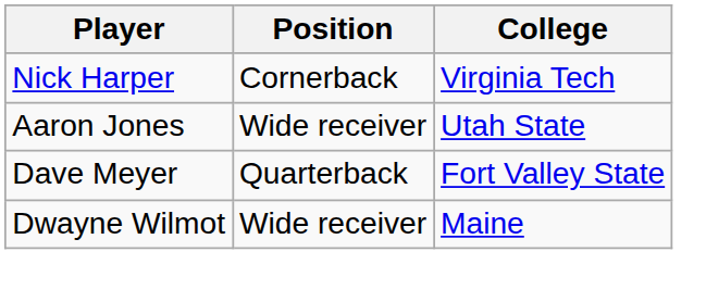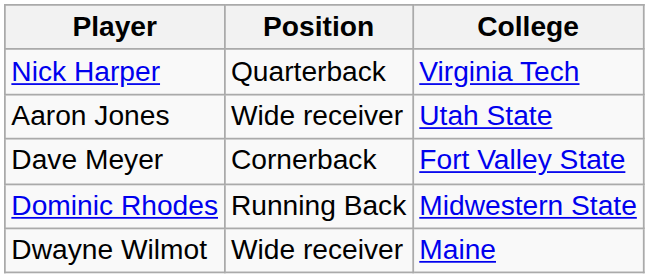Nick Harper | Position: Cornerback -> Quarterback
Dave Meyer | Position: Quarterback -> Cornerback
+ row: Dominic Rhodes | Running Back | Midwestern State
